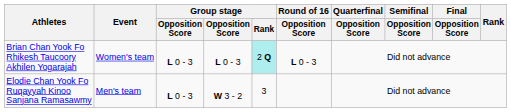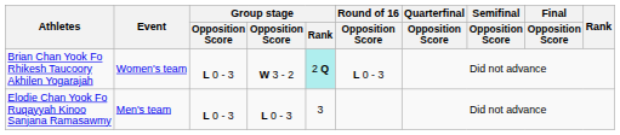Brian Chan Yook Fo Rhikesh Taucoory Akhilen Yogarajah | column 4: L 0 - 3 -> W 3 - 2
Elodie Chan Yook Fo Ruqayyah Kinoo Sanjana Ramasawmy | column 4: W 3 - 2 -> L 0 - 3
